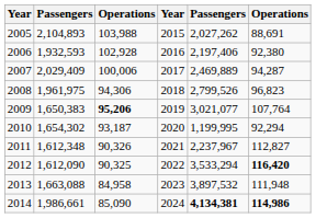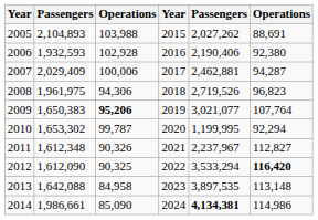2006 | column 5: 2,197,406 -> 2,190,406
2007 | column 5: 2,469,889 -> 2,462,881
2008 | column 5: 2,799,526 -> 2,719,526
2010 | column 2: 1,654,302 -> 1,653,302
2010 | column 3: 93,187 -> 99,787
2013 | column 2: 1,663,088 -> 1,642,088
2013 | column 5: 3,897,532 -> 3,897,535
2013 | column 6: 111,948 -> 113,148
2014 | column 6: bold -> normal
